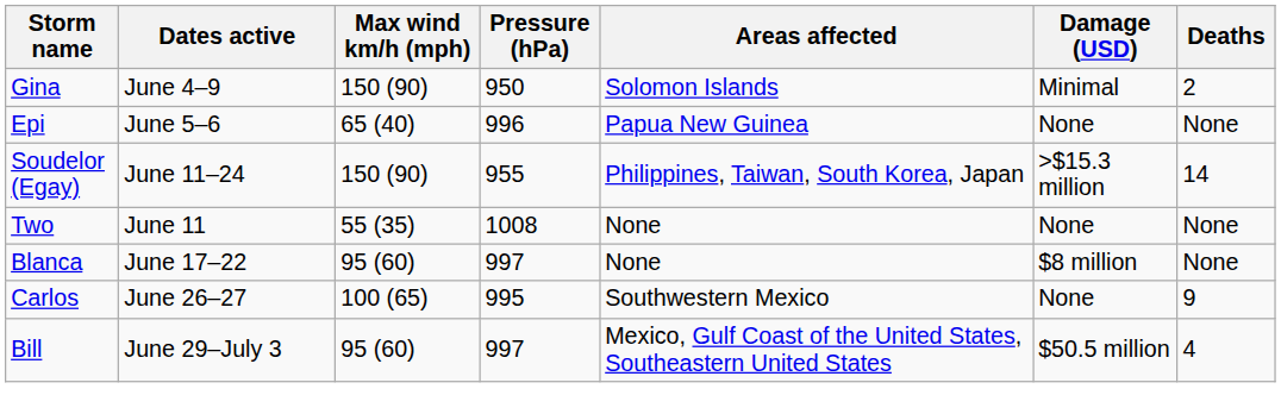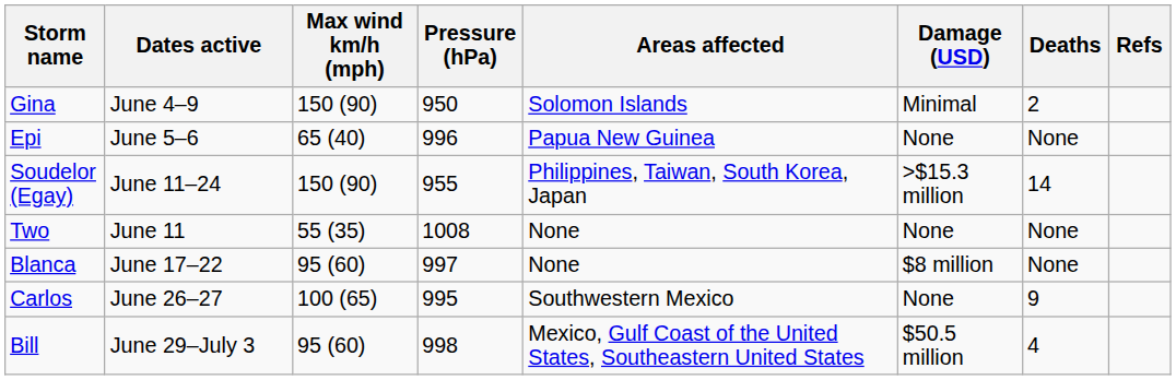+ column: Refs
Bill | Pressure (hPa): 997 -> 998
